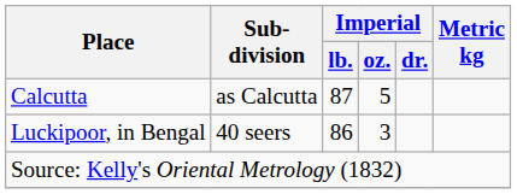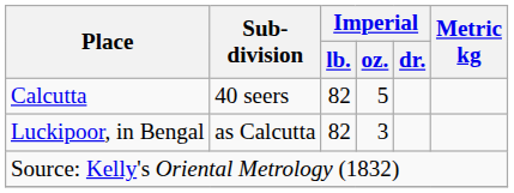Calcutta | Sub- division: as Calcutta -> 40 seers
Calcutta | Imperial / lb.: 87 -> 82
Luckipoor, in Bengal | Sub- division: 40 seers -> as Calcutta
Luckipoor, in Bengal | Imperial / lb.: 86 -> 82
